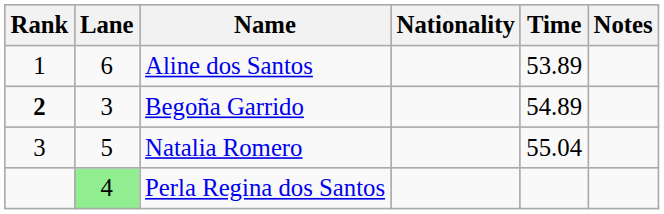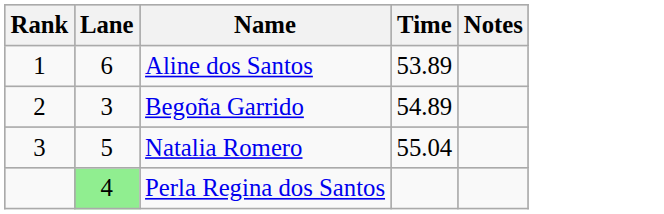- column: Nationality
Begoña Garrido | Rank: bold -> normal
